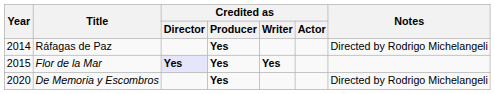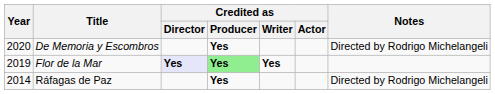rows swapped: Ráfagas de Paz <-> De Memoria y Escombros
Flor de la Mar | Year: 2015 -> 2019
Flor de la Mar | Credited as / Producer: no background -> lightgreen background
